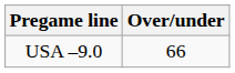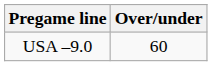USA –9.0 | Over/under: 66 -> 60
